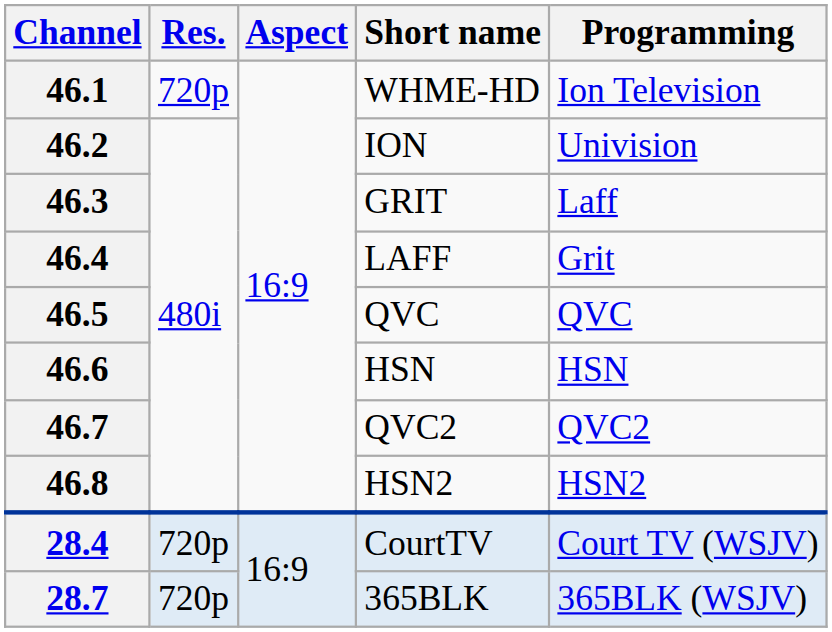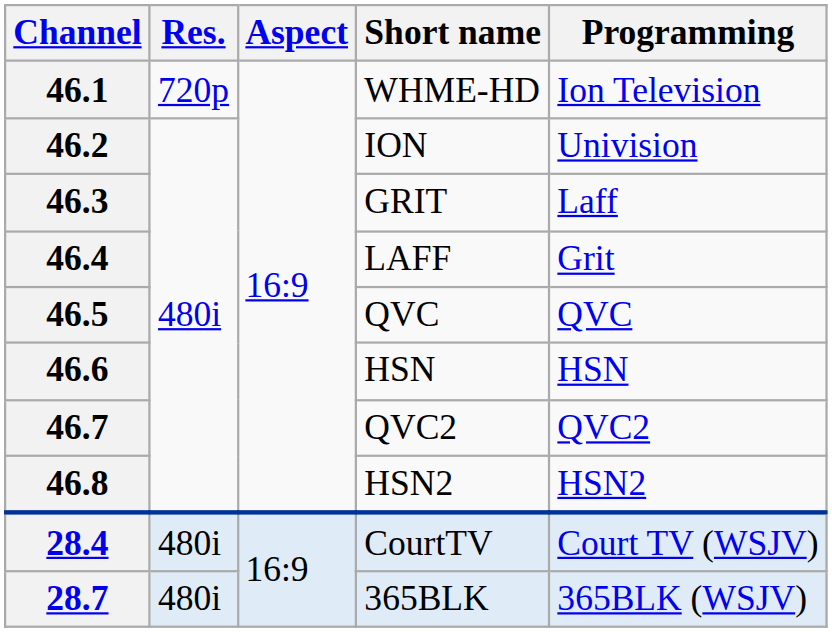28.4 | Res.: 720p -> 480i
28.7 | Res.: 720p -> 480i
